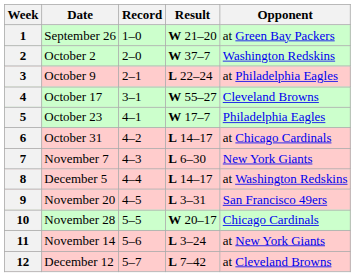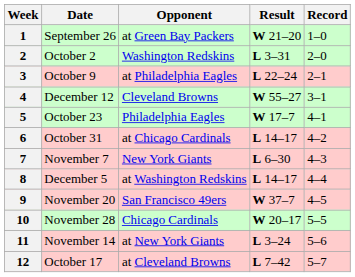columns swapped: Opponent <-> Record
2 | Result: W 37–7 -> L 3–31
4 | Date: October 17 -> December 12
9 | Result: L 3–31 -> W 37–7
12 | Date: December 12 -> October 17
